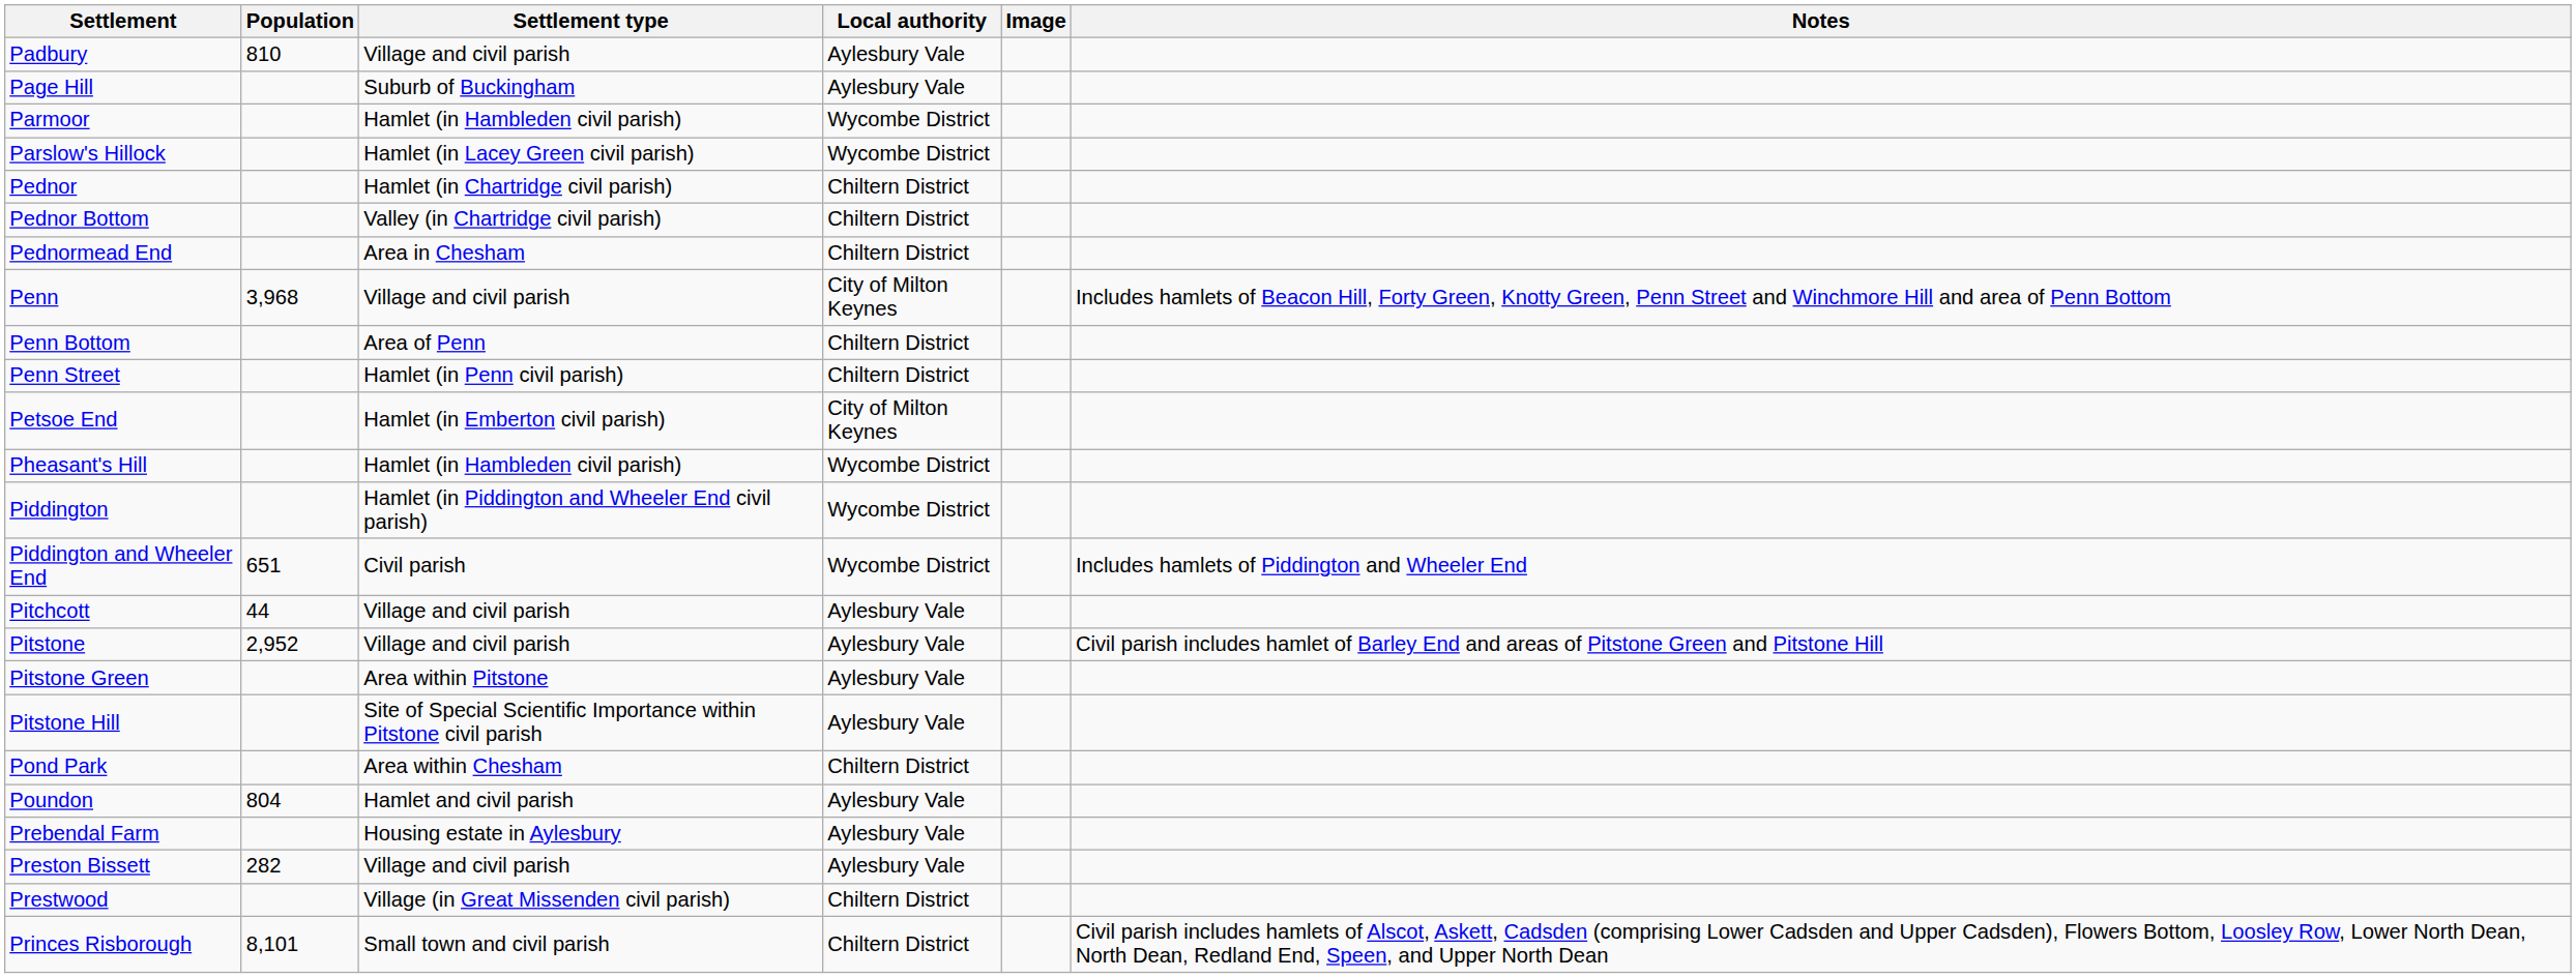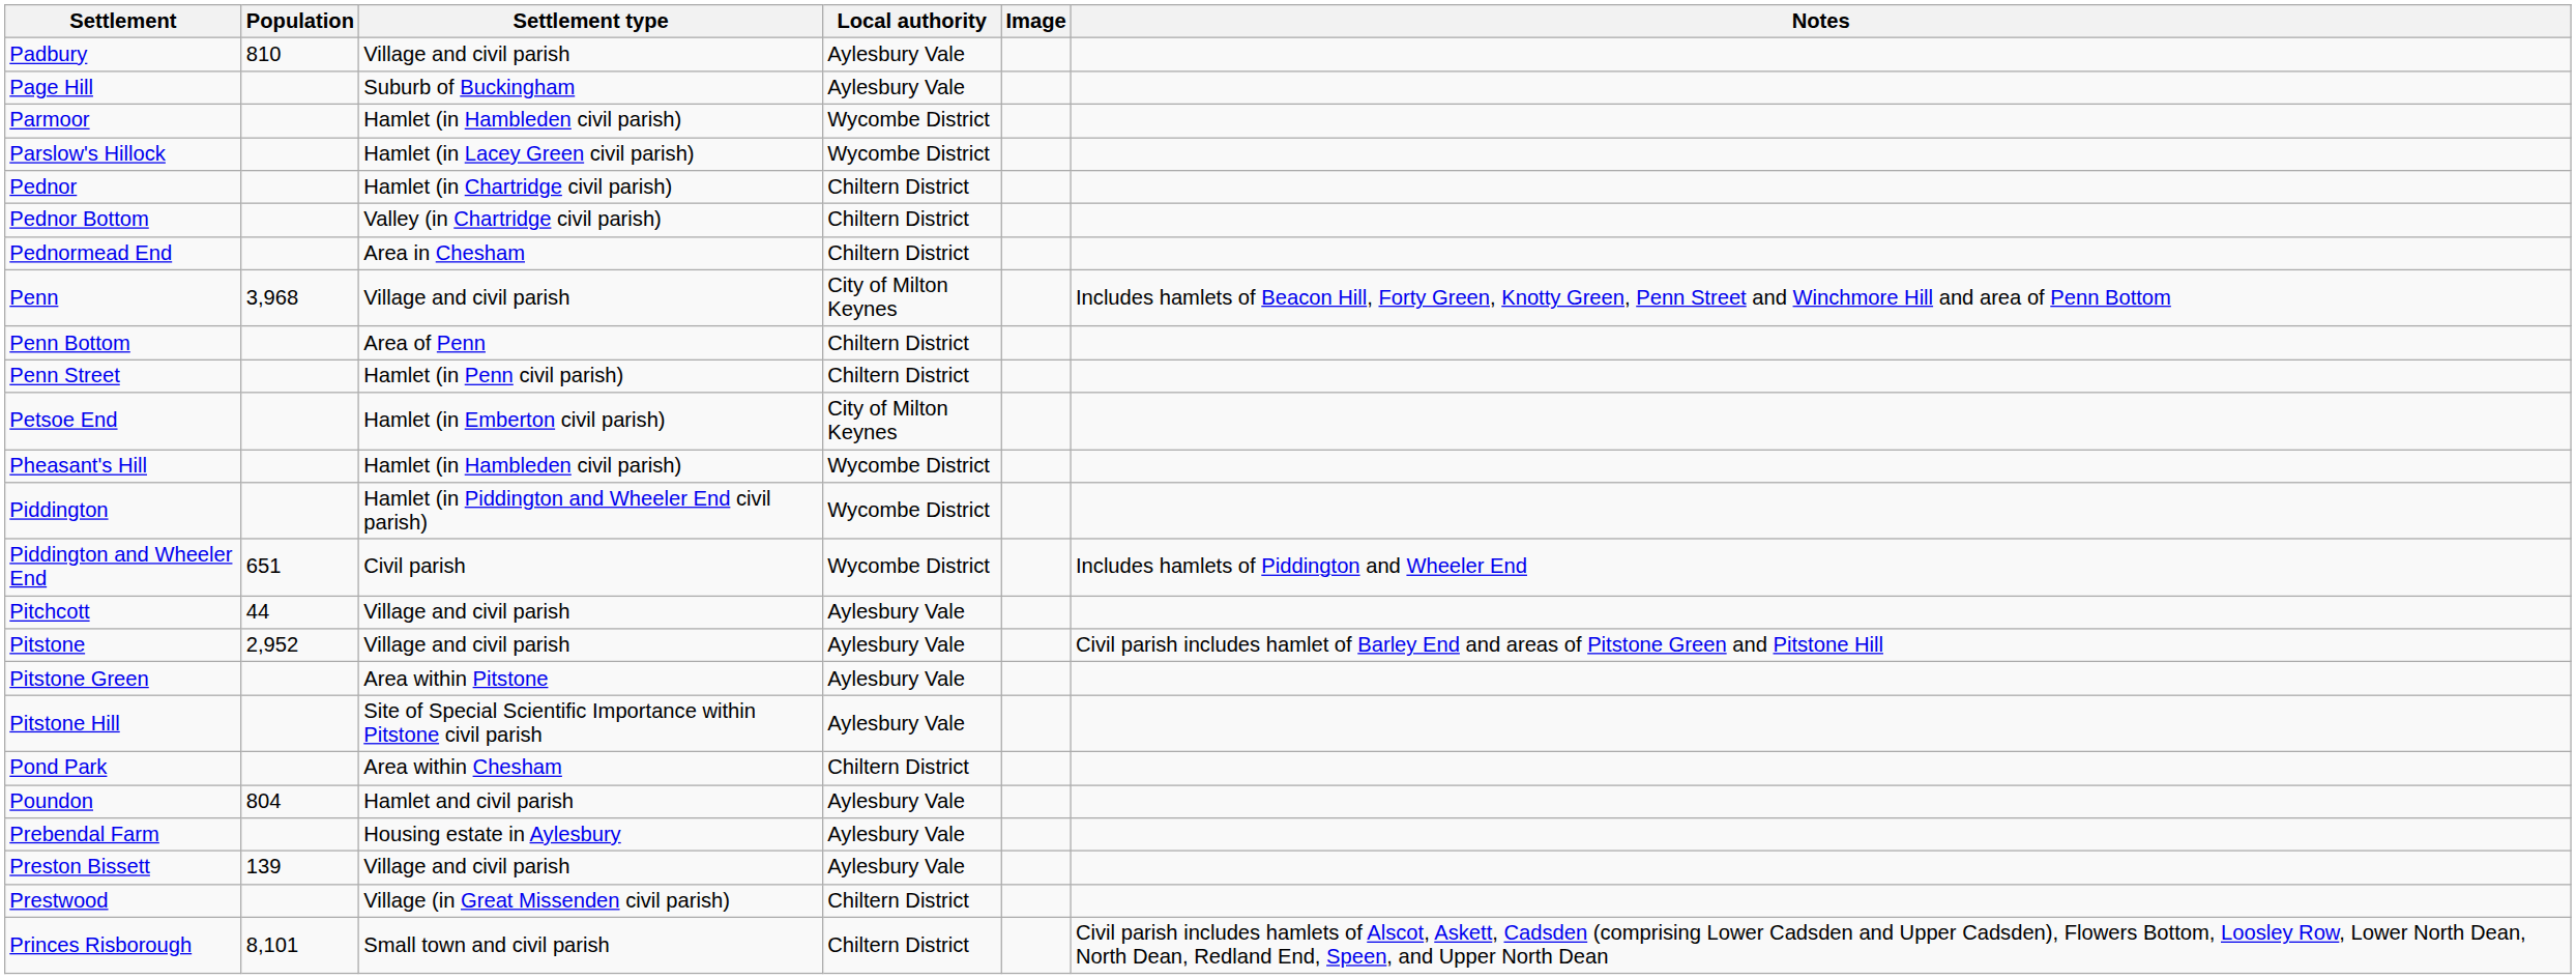Preston Bissett | Population: 282 -> 139
